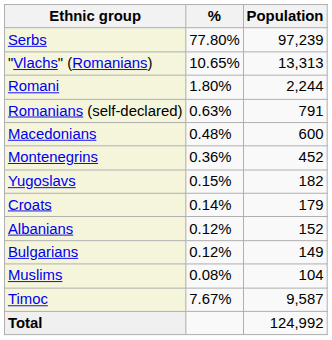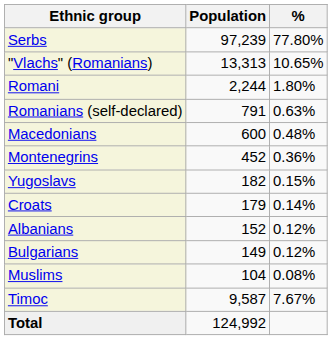columns swapped: Population <-> %
